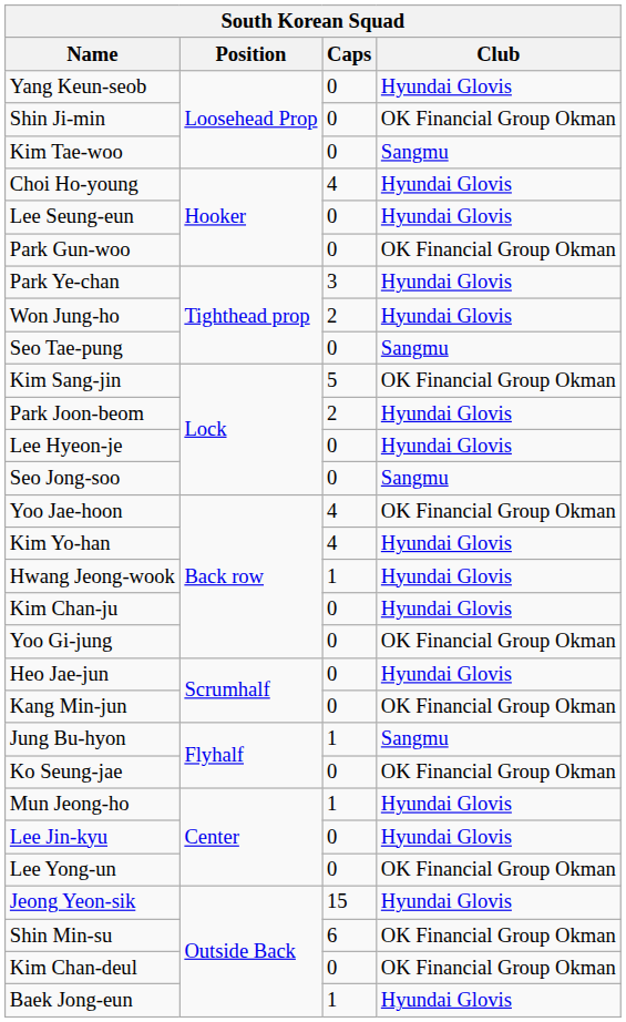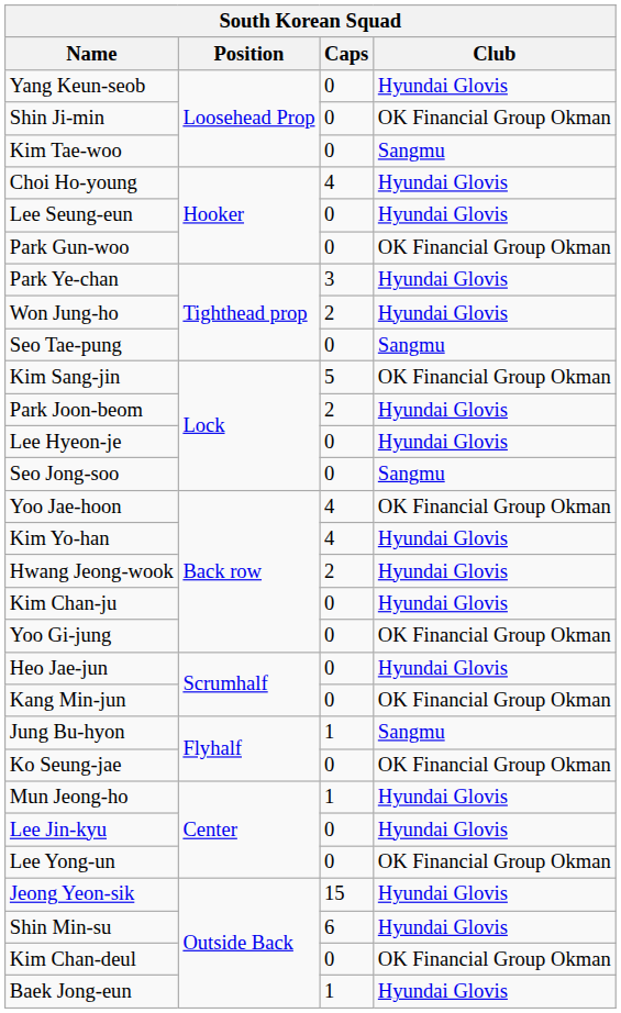Hwang Jeong-wook | Caps: 1 -> 2
Shin Min-su | Club: OK Financial Group Okman -> Hyundai Glovis
